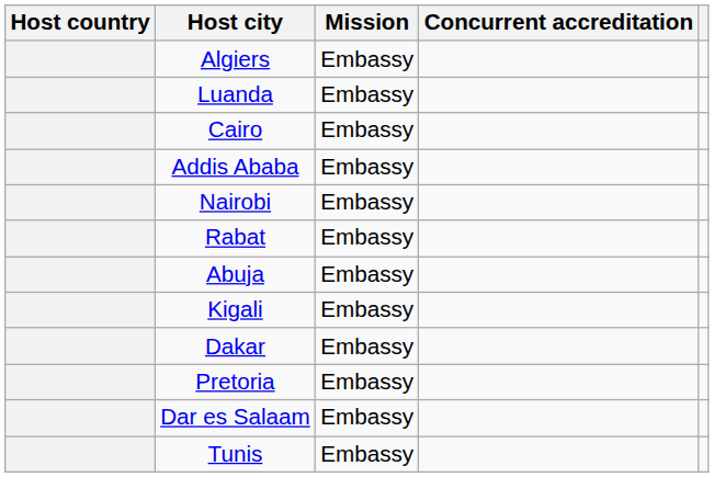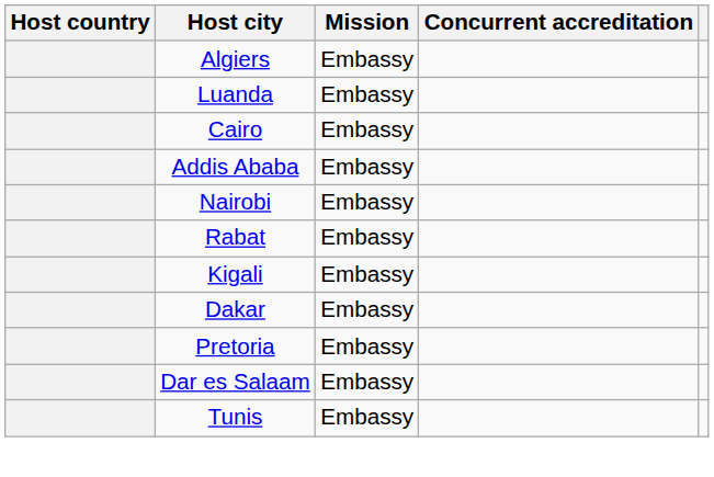- row: Abuja | Embassy
